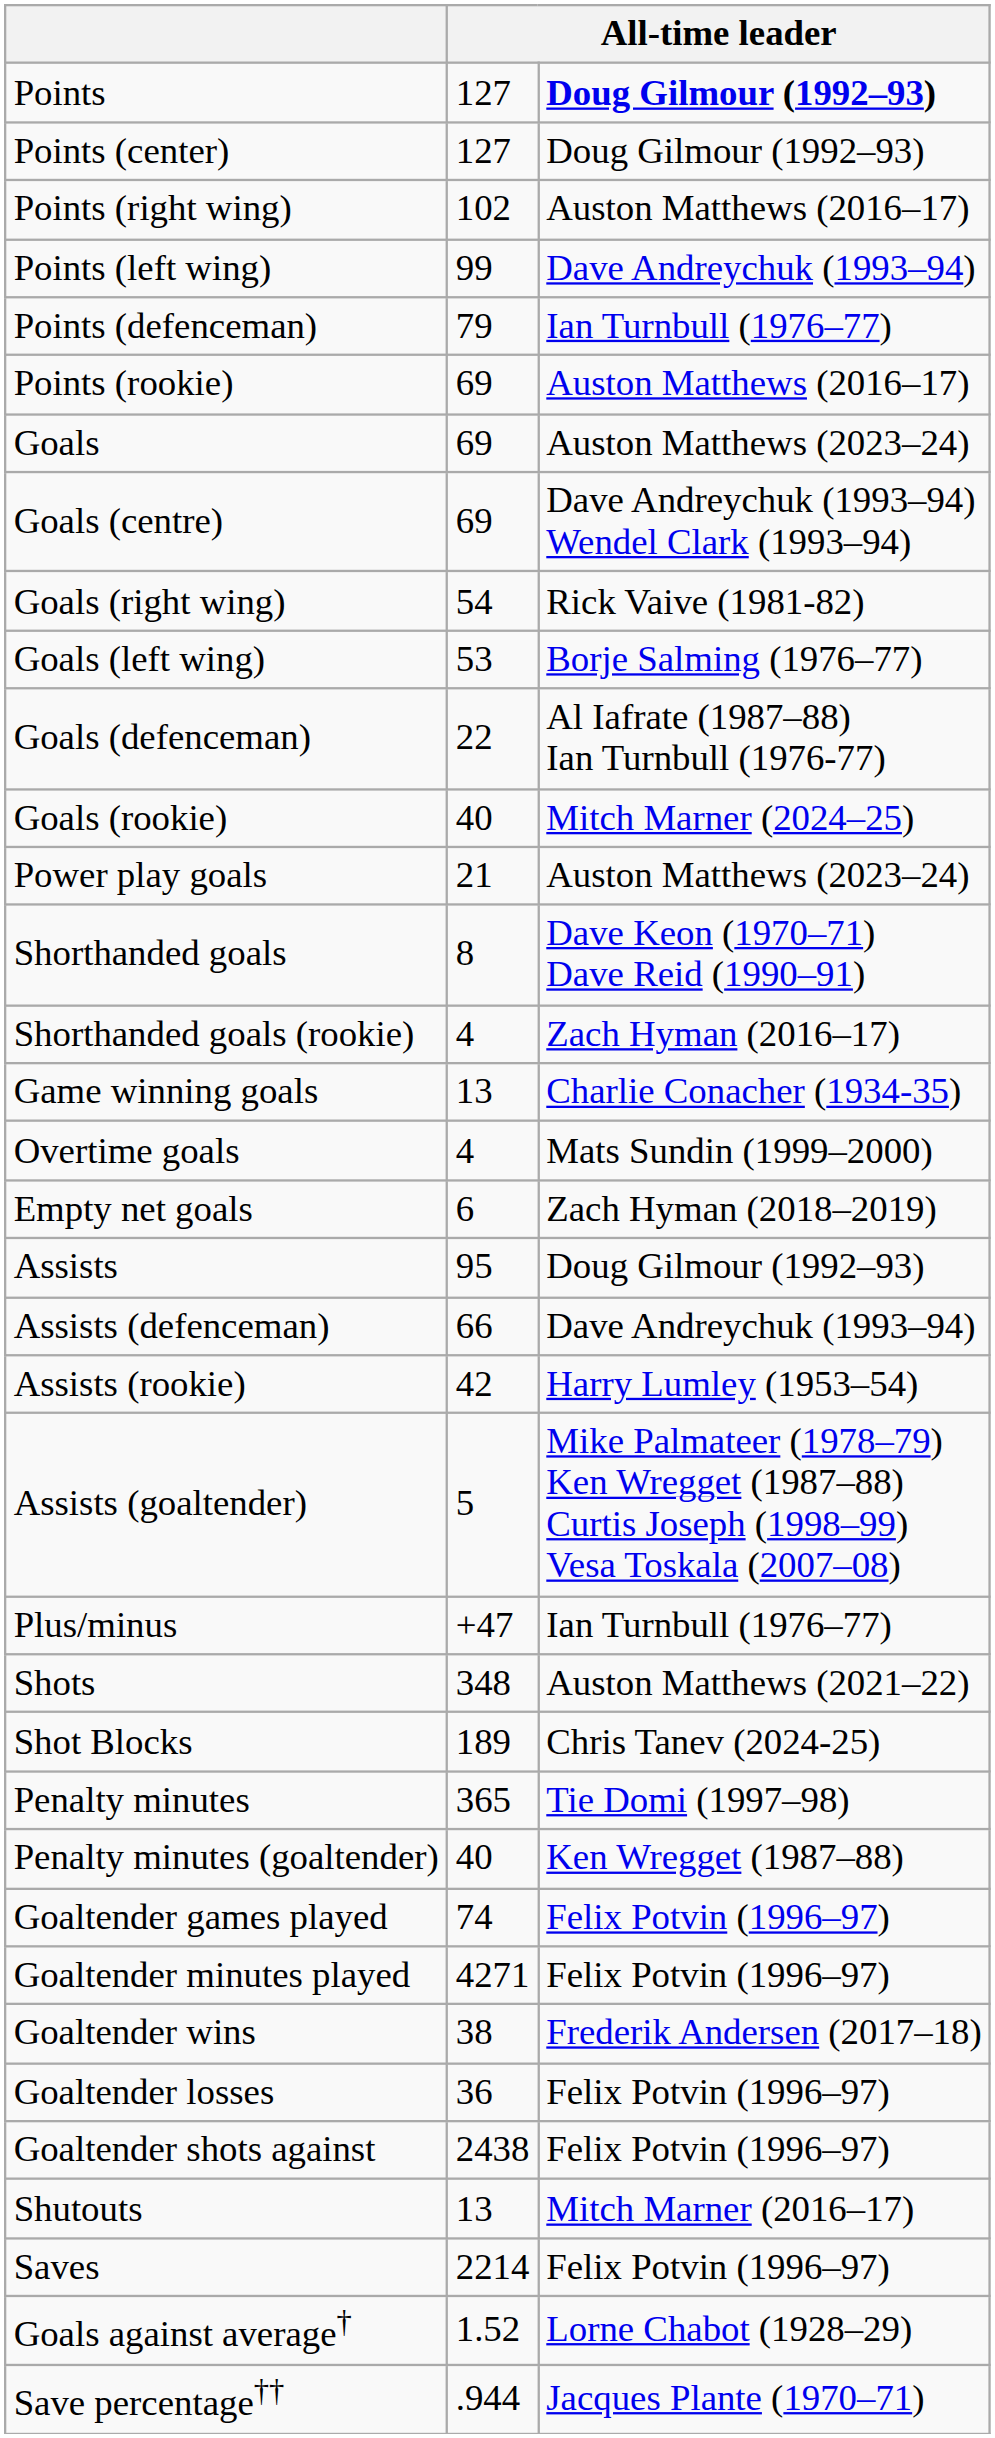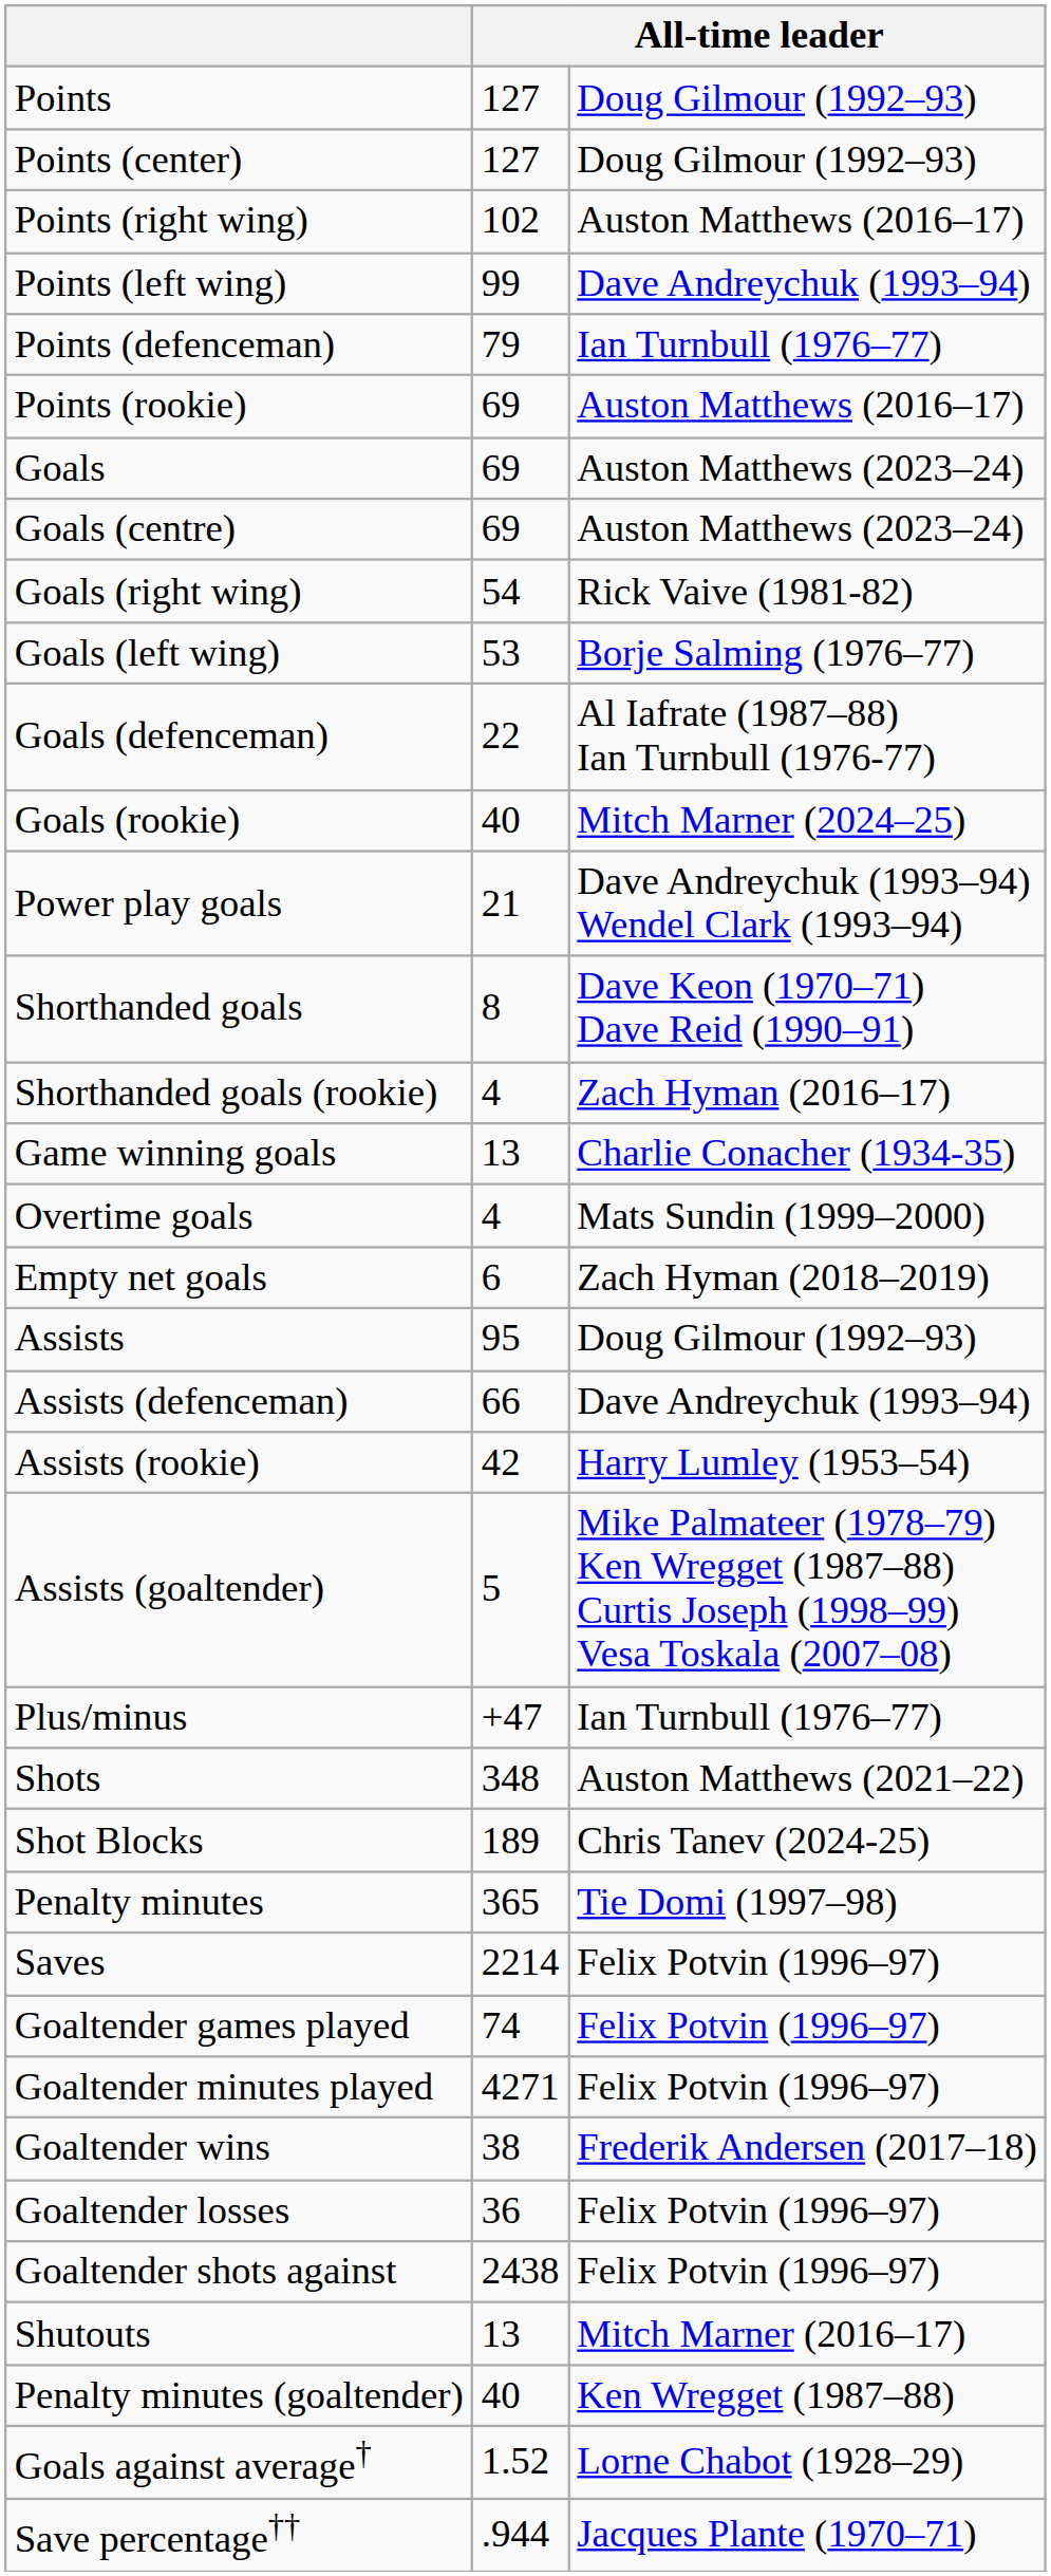Points | column 3: bold -> normal
Goals (centre) | column 3: Dave Andreychuk (1993–94) Wendel Clark (1993–94) -> Auston Matthews (2023–24)
Power play goals | column 3: Auston Matthews (2023–24) -> Dave Andreychuk (1993–94) Wendel Clark (1993–94)
rows swapped: Penalty minutes (goaltender) <-> Saves
